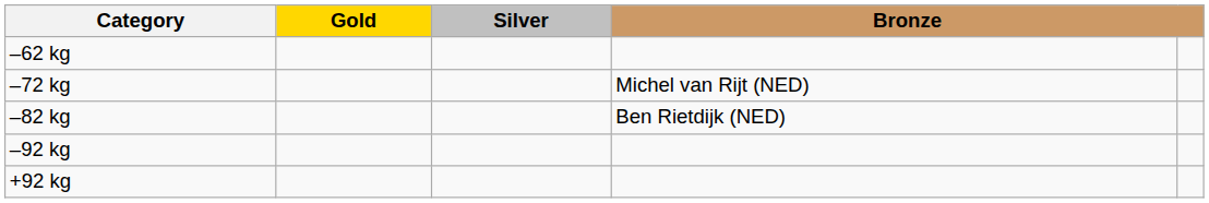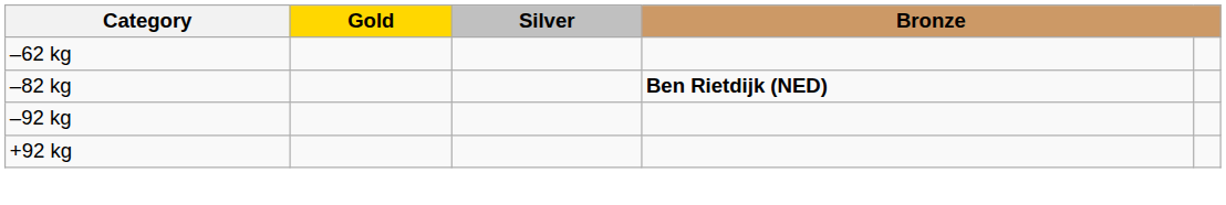- row: –72 kg | Michel van Rijt (NED)
–82 kg | column 4: normal -> bold
